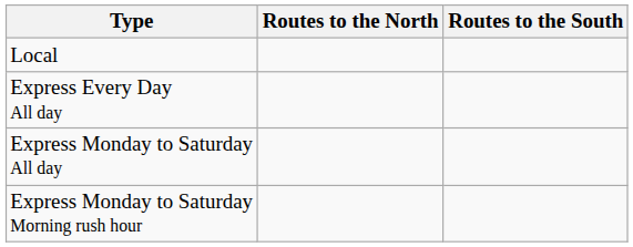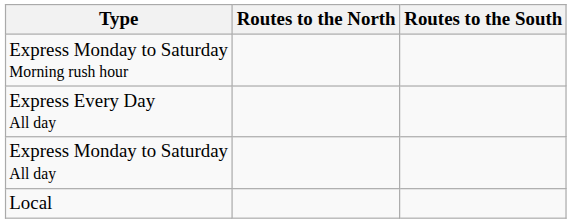rows swapped: Local <-> Express Monday to Saturday Morning rush hour
